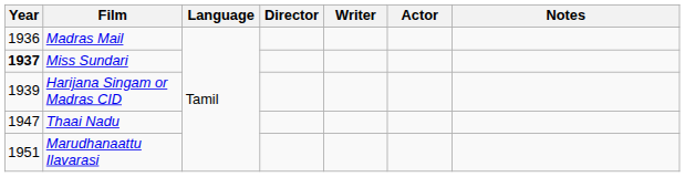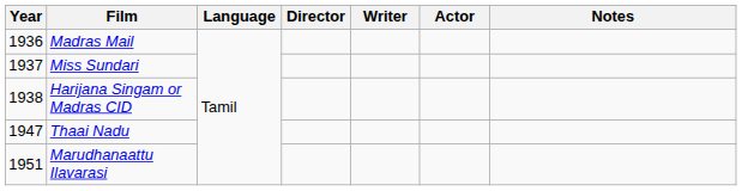Miss Sundari | Year: bold -> normal
Harijana Singam or Madras CID | Year: 1939 -> 1938
